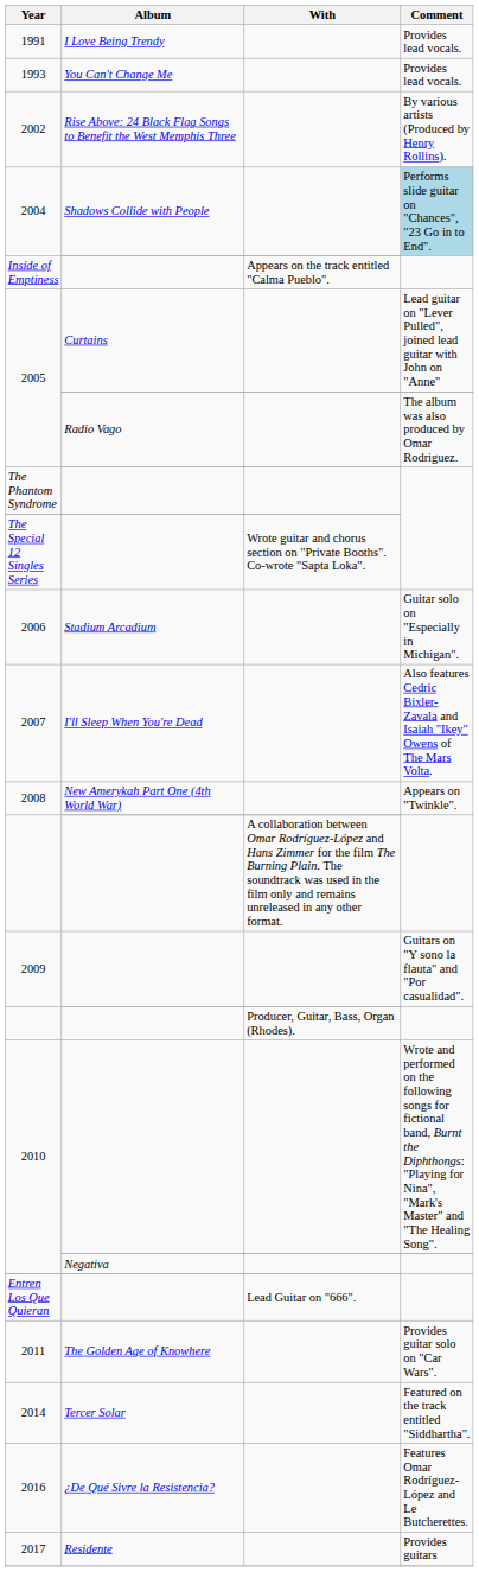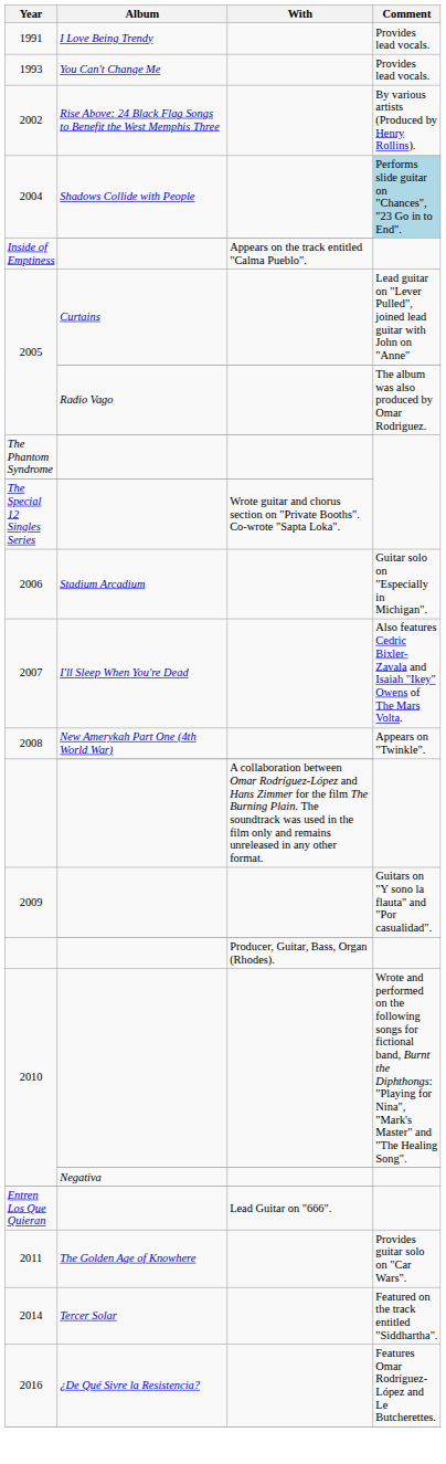- row: 2017 | Residente | Provides guitars
